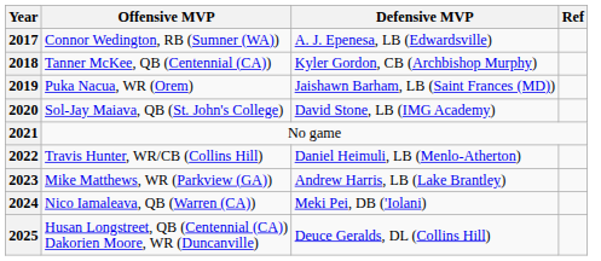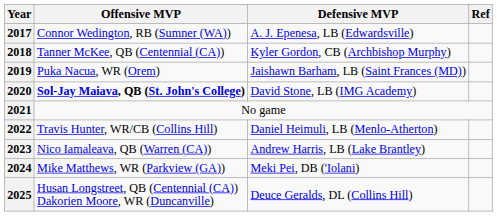2020 | Offensive MVP: normal -> bold
2023 | Offensive MVP: Mike Matthews, WR (Parkview (GA)) -> Nico Iamaleava, QB (Warren (CA))
2024 | Offensive MVP: Nico Iamaleava, QB (Warren (CA)) -> Mike Matthews, WR (Parkview (GA))
